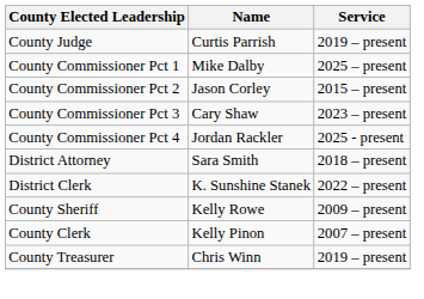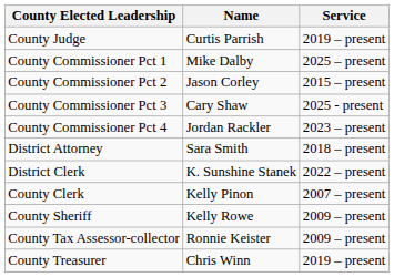County Commissioner Pct 3 | Service: 2023 – present -> 2025 - present
County Commissioner Pct 4 | Service: 2025 - present -> 2023 – present
rows swapped: County Clerk <-> County Sheriff
+ row: County Tax Assessor-collector | Ronnie Keister | 2009 – present
